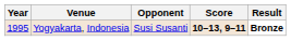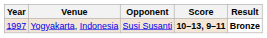Yogyakarta, Indonesia | Year: 1995 -> 1997
